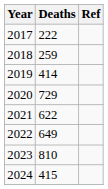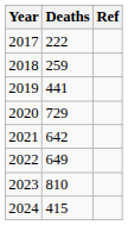2019 | Deaths: 414 -> 441
2021 | Deaths: 622 -> 642
